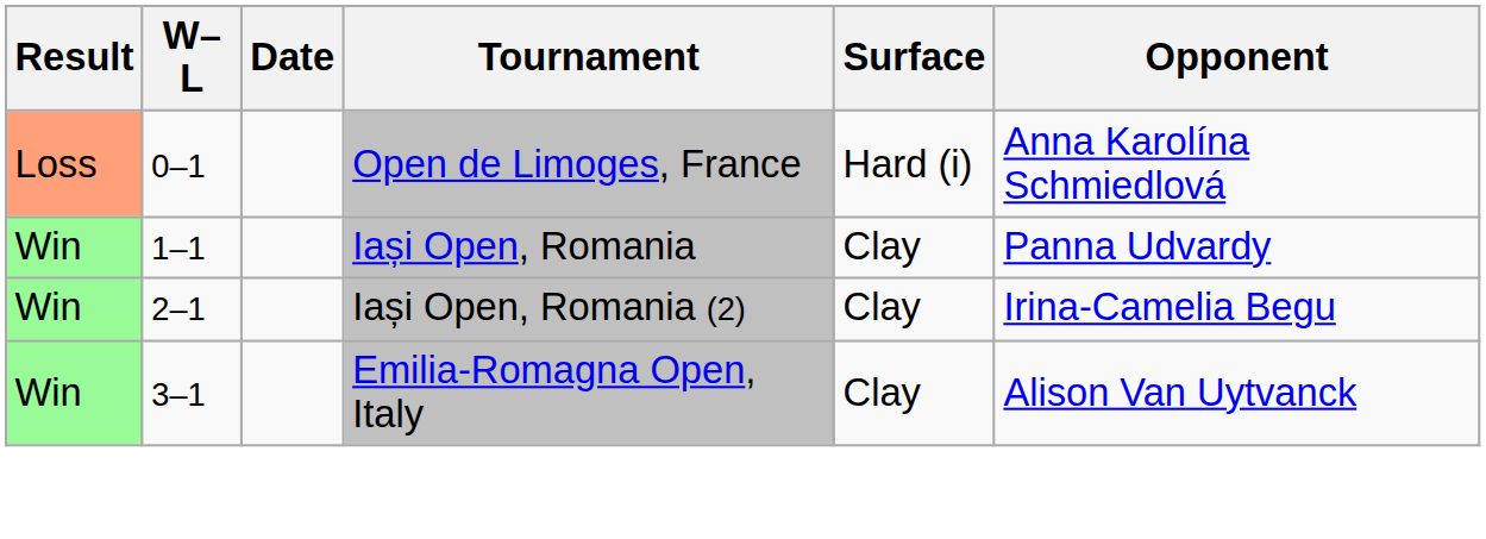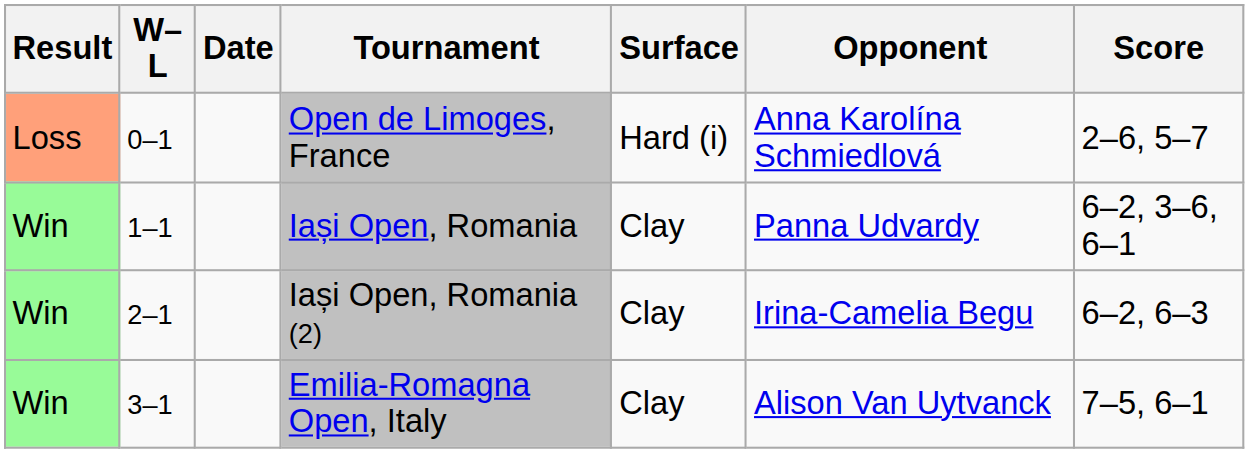+ column: Score | 2–6, 5–7 | 6–2, 3–6, 6–1 | 6–2, 6–3 | 7–5, 6–1
